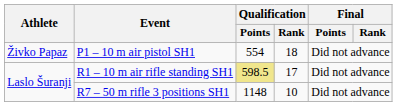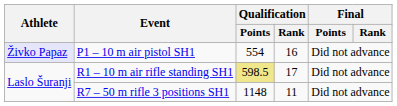P1 – 10 m air pistol SH1 | Athlete: no background -> lavender background
P1 – 10 m air pistol SH1 | Qualification / Rank: 18 -> 16
R7 – 50 m rifle 3 positions SH1 | Qualification / Rank: 10 -> 11
